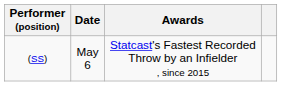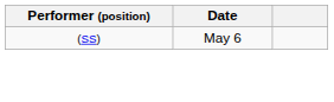- column: Awards | Statcast's Fastest Recorded Throw by an Infielder , since 2015
